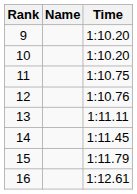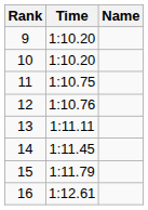columns swapped: Name <-> Time
